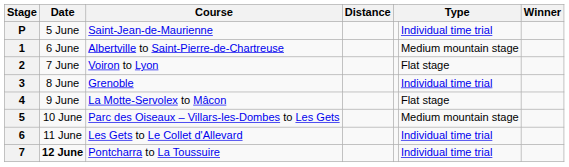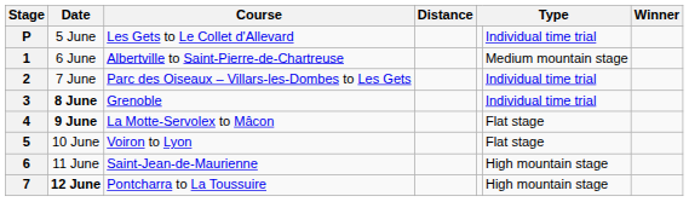P | Course: Saint-Jean-de-Maurienne -> Les Gets to Le Collet d'Allevard
2 | Course: Voiron to Lyon -> Parc des Oiseaux – Villars-les-Dombes to Les Gets
2 | column 6: Flat stage -> Individual time trial
3 | Date: normal -> bold
4 | Date: normal -> bold
5 | Course: Parc des Oiseaux – Villars-les-Dombes to Les Gets -> Voiron to Lyon
5 | column 6: Medium mountain stage -> Flat stage
6 | Course: Les Gets to Le Collet d'Allevard -> Saint-Jean-de-Maurienne
6 | column 6: Individual time trial -> High mountain stage
7 | column 6: Individual time trial -> High mountain stage
